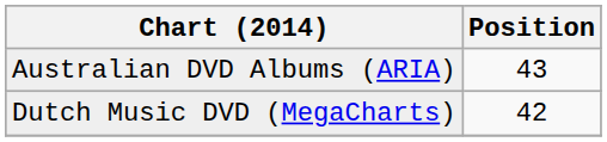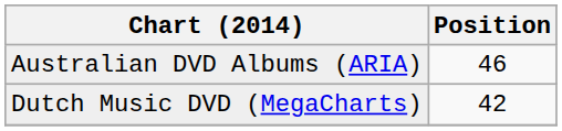Australian DVD Albums (ARIA) | Position: 43 -> 46
